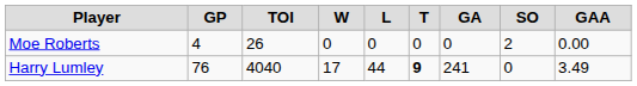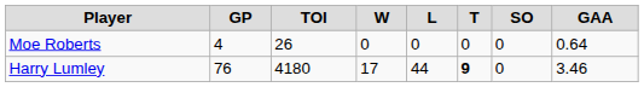- column: GA | 0 | 241
Moe Roberts | SO: 2 -> 0
Moe Roberts | GAA: 0.00 -> 0.64
Harry Lumley | TOI: 4040 -> 4180
Harry Lumley | GAA: 3.49 -> 3.46
